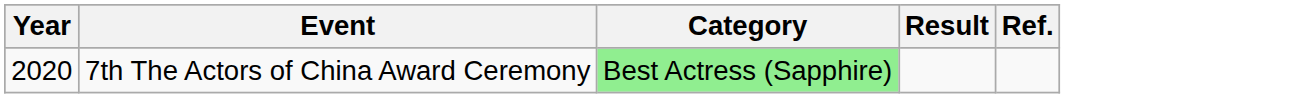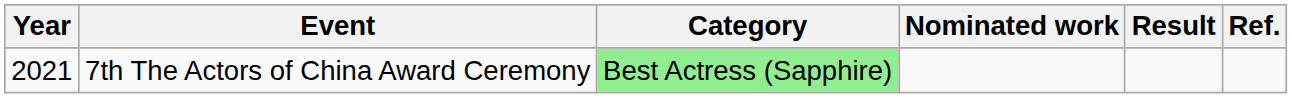+ column: Nominated work
7th The Actors of China Award Ceremony | Year: 2020 -> 2021
